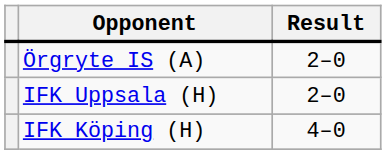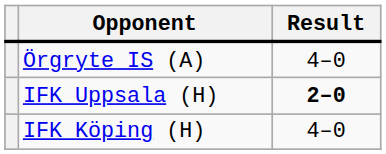Örgryte IS (A) | Result: 2–0 -> 4–0
IFK Uppsala (H) | Result: normal -> bold
